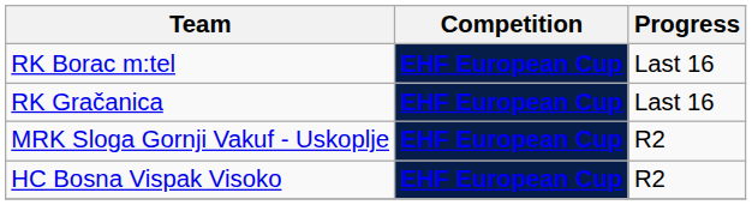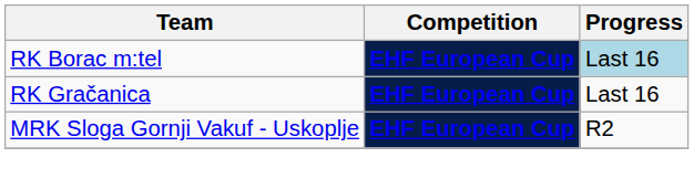RK Borac m:tel | Progress: no background -> lightblue background
- row: HC Bosna Vispak Visoko | EHF European Cup | R2
